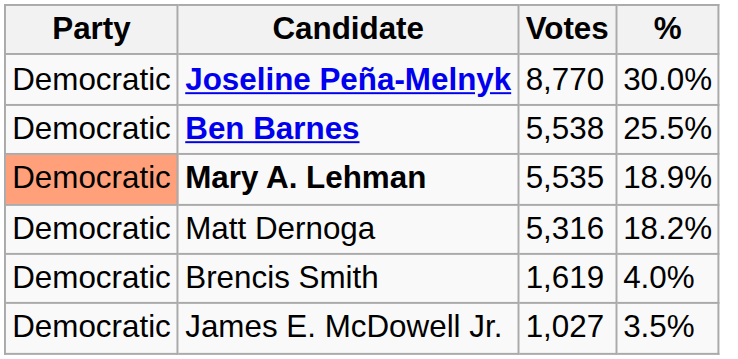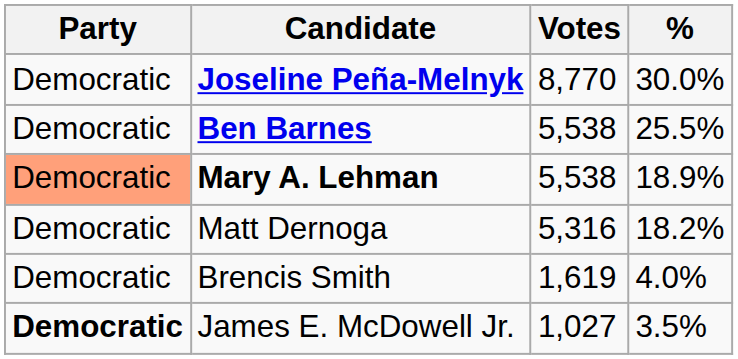Mary A. Lehman | Votes: 5,535 -> 5,538
James E. McDowell Jr. | Party: normal -> bold
